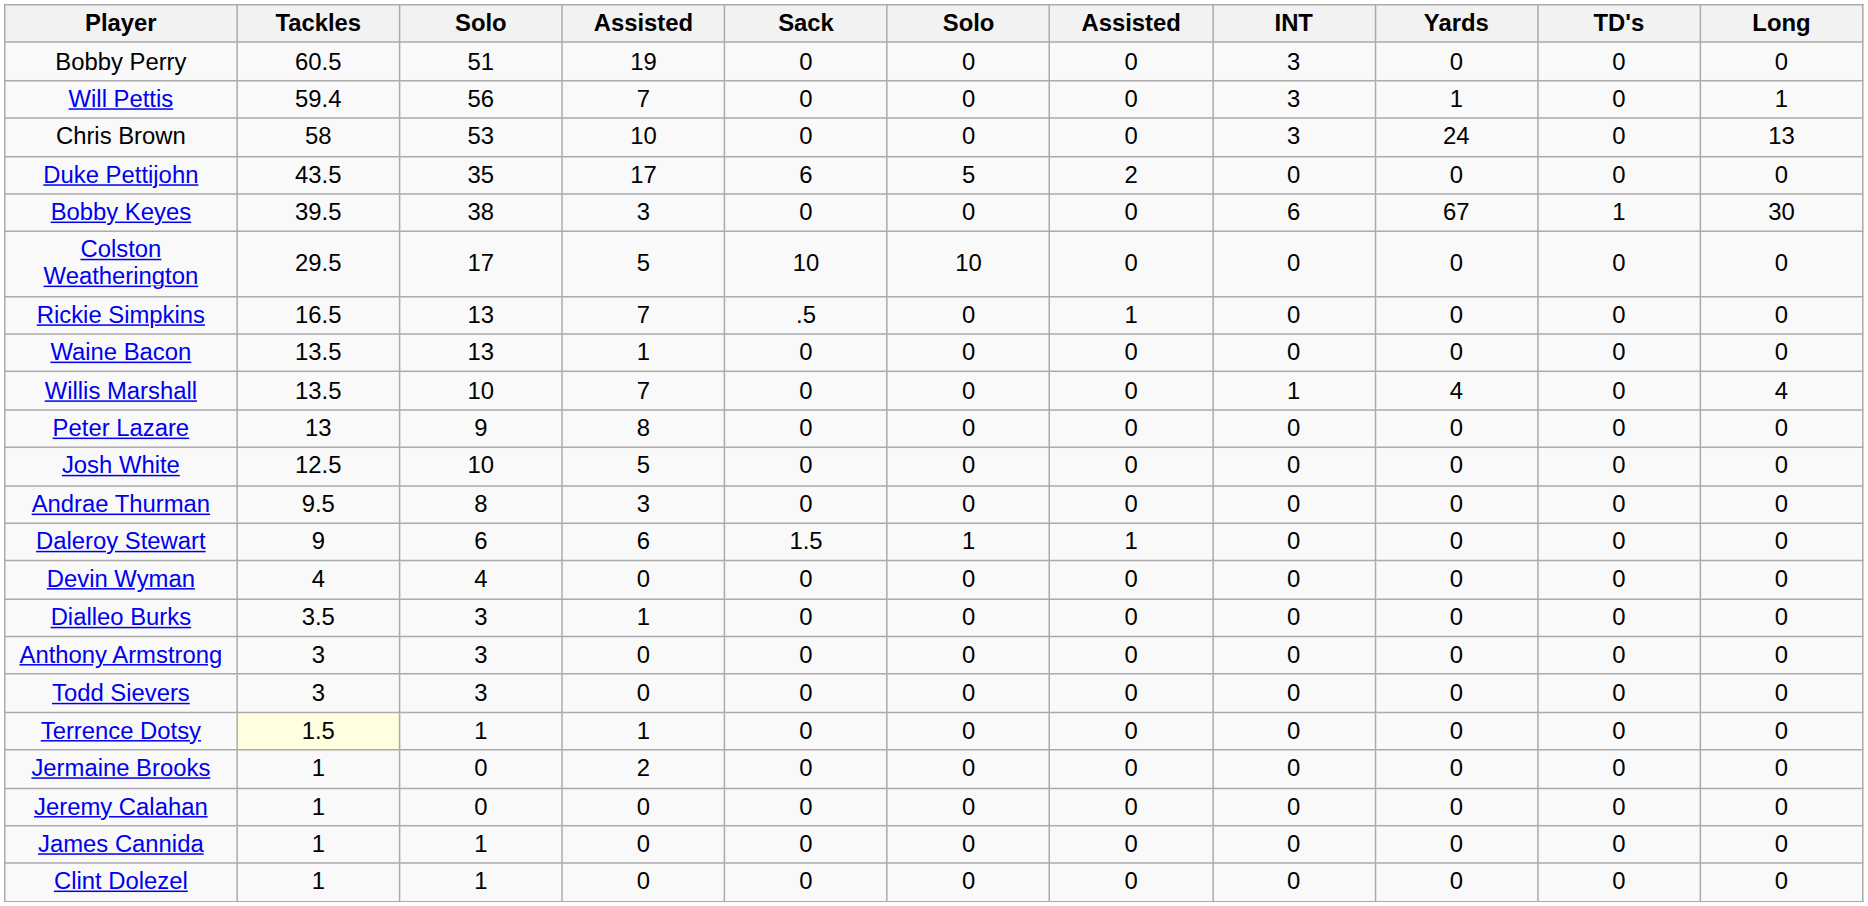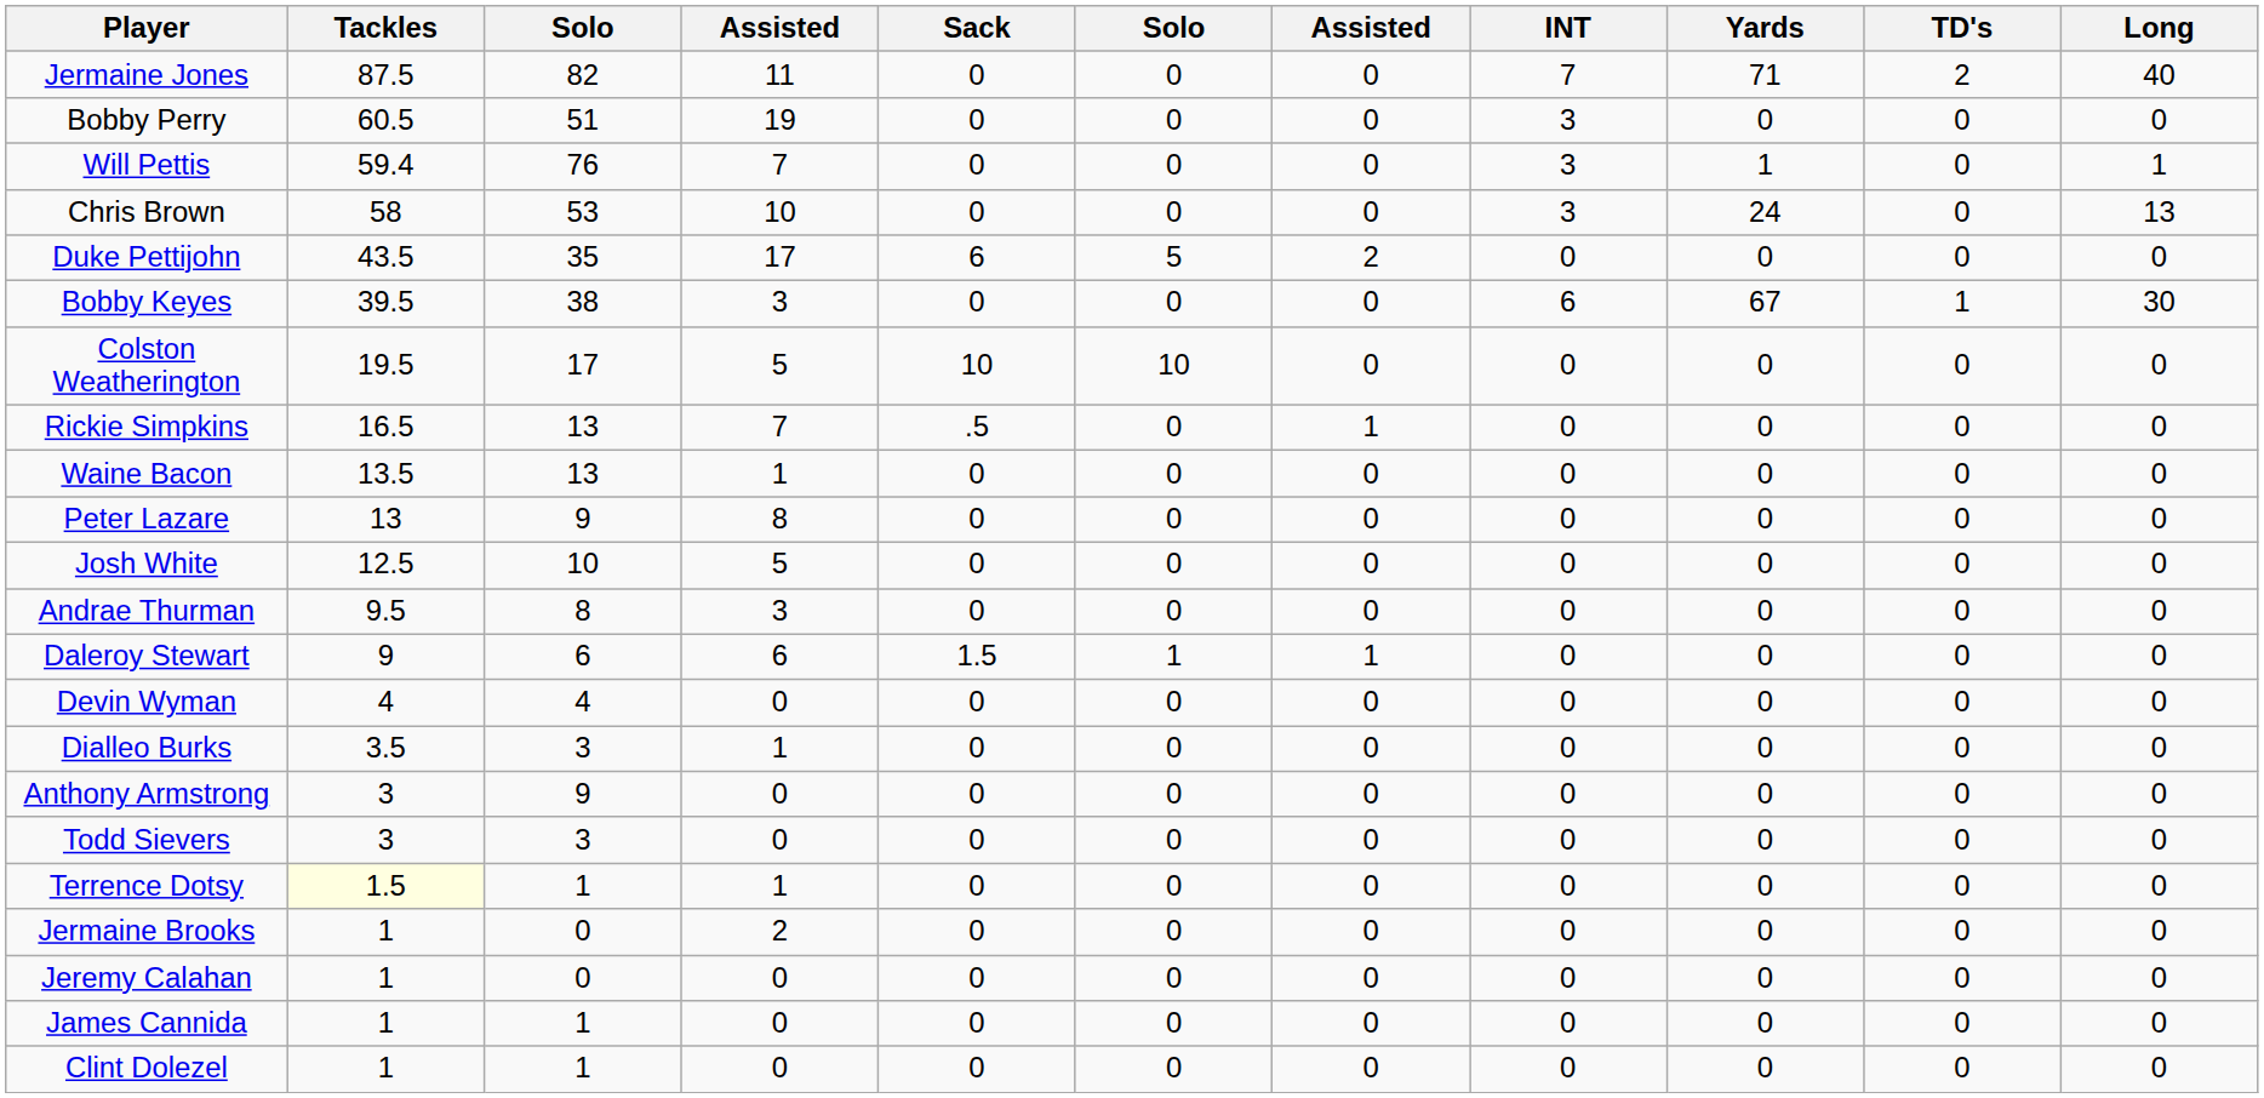+ row: Jermaine Jones | 87.5 | 82 | 11 | 0 | 0 | 0 | 7 | 71 | 2 | 40
Will Pettis | column 3: 56 -> 76
Colston Weatherington | Tackles: 29.5 -> 19.5
- row: Willis Marshall | 13.5 | 10 | 7 | 0 | 0 | 0 | 1 | 4 | 0 | 4
Anthony Armstrong | column 3: 3 -> 9
